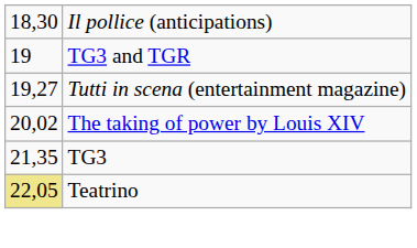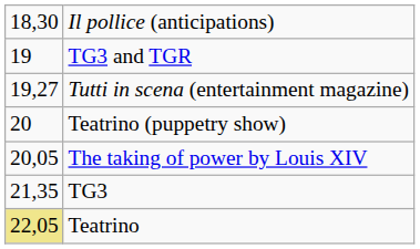+ row: 20 | Teatrino (puppetry show)
The taking of power by Louis XIV | column 1: 20,02 -> 20,05
